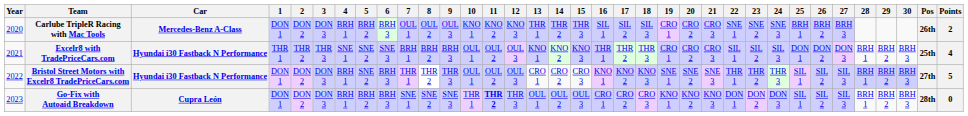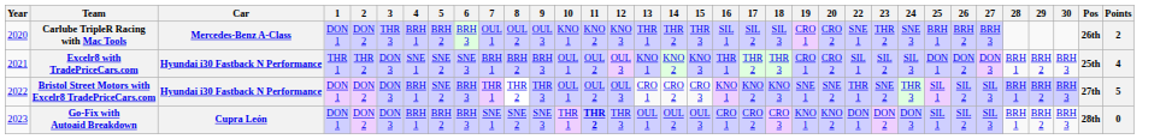- column: 21 | CRO 3 | CRO 3 | SNE 3 | KNO 3
Carlube TripleR Racing with Mac Tools | 3: DON 3 -> THR 3
Carlube TripleR Racing with Mac Tools | 23: SNE 2 -> THR 2
Excelr8 with TradePriceCars.com | 3: THR 3 -> DON 3
Bristol Street Motors with Excelr8 TradePriceCars.com | 23: THR 2 -> SNE 2
